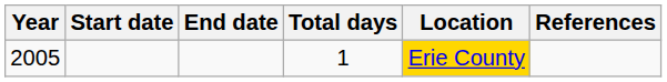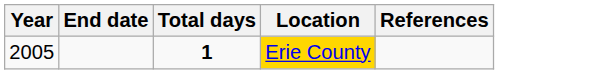- column: Start date
2005 | Total days: normal -> bold
